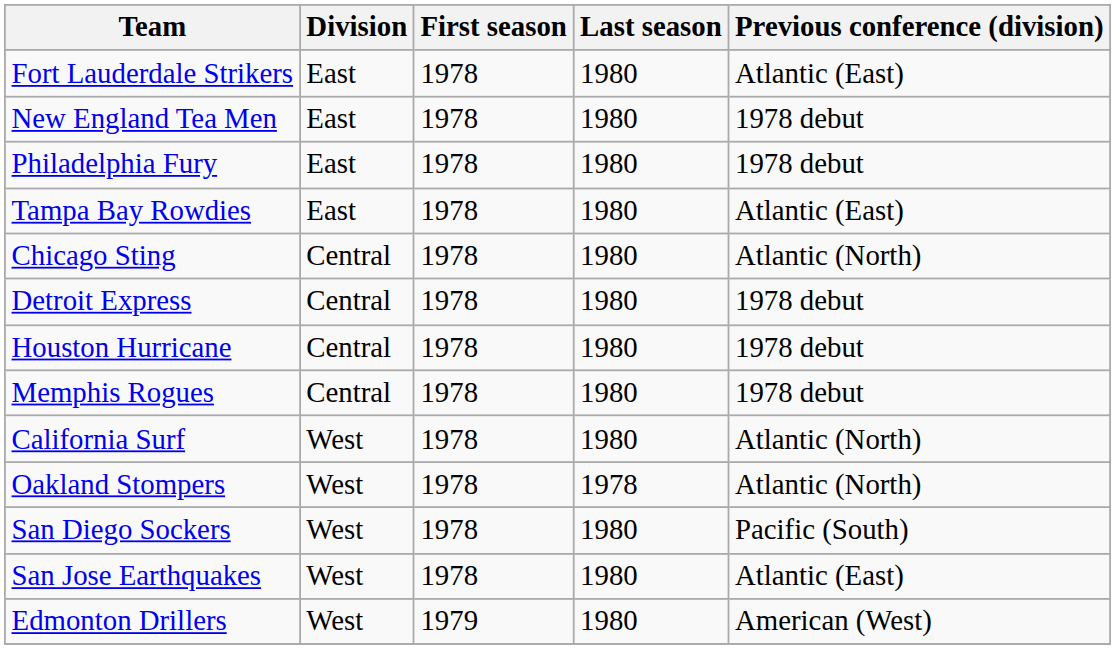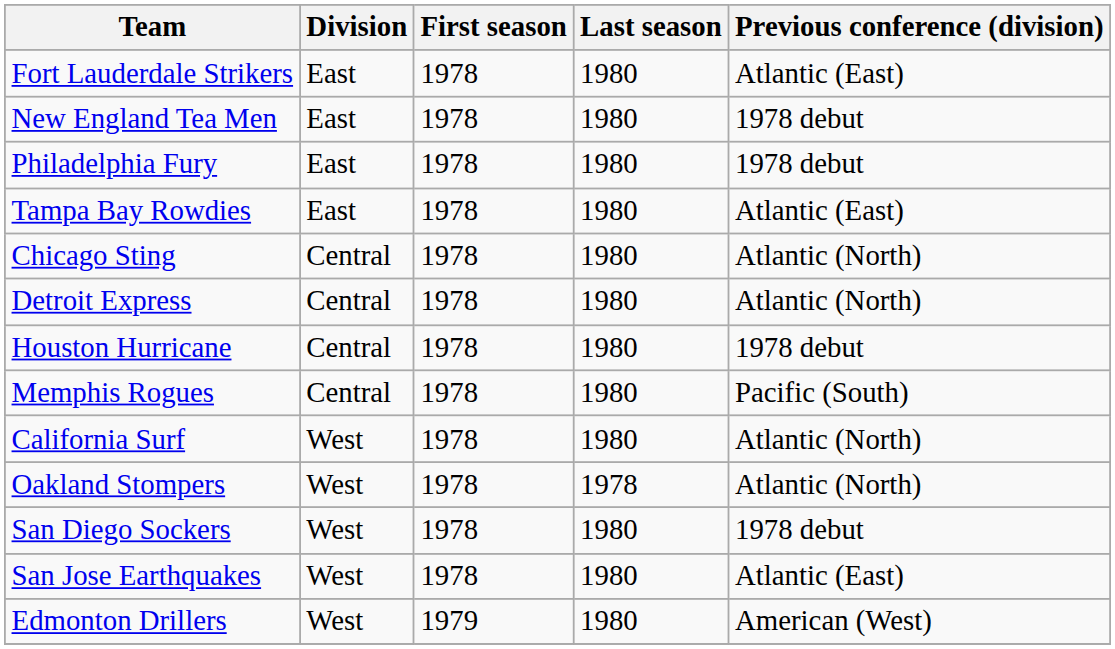Detroit Express | Previous conference (division): 1978 debut -> Atlantic (North)
Memphis Rogues | Previous conference (division): 1978 debut -> Pacific (South)
San Diego Sockers | Previous conference (division): Pacific (South) -> 1978 debut
